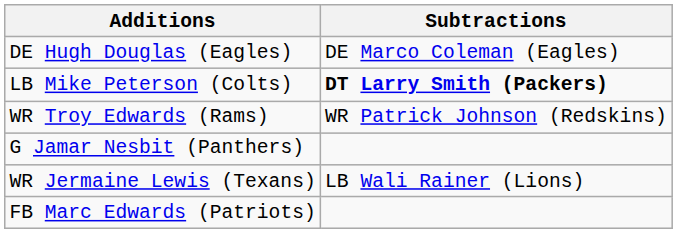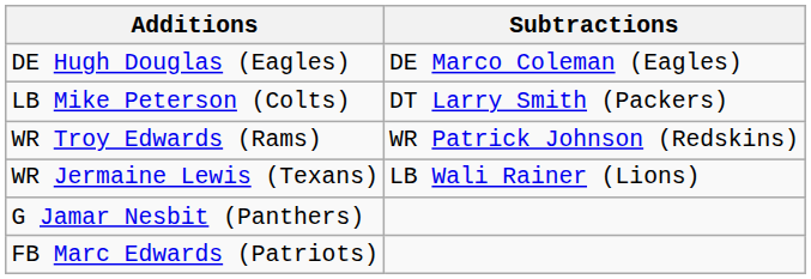LB Mike Peterson (Colts) | Subtractions: bold -> normal
rows swapped: WR Jermaine Lewis (Texans) <-> G Jamar Nesbit (Panthers)
